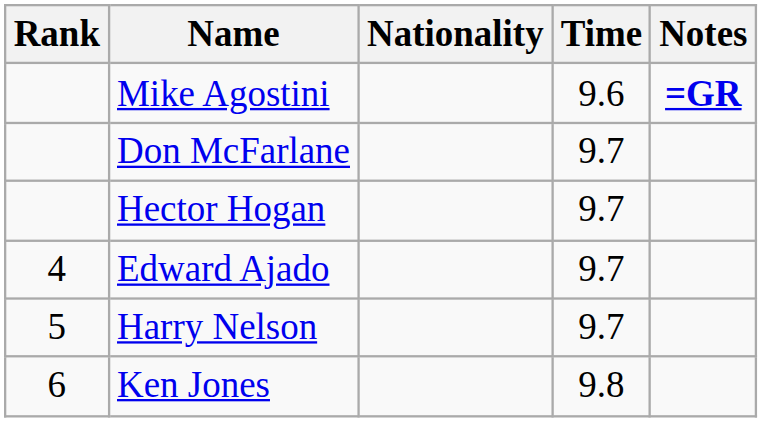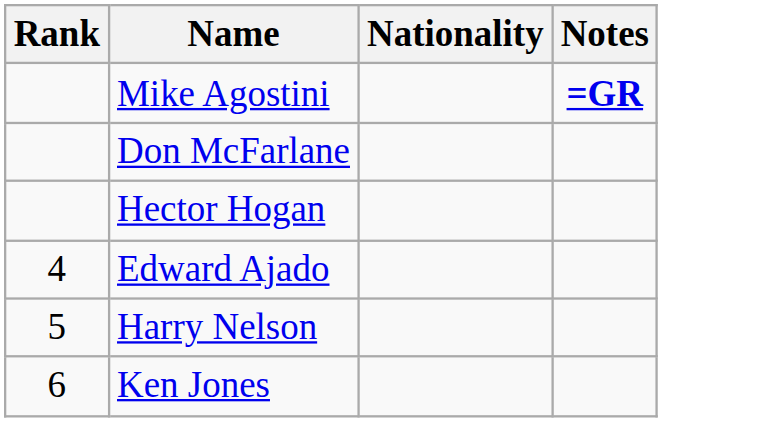- column: Time | 9.6 | 9.7 | 9.7 | 9.7 | 9.7 | 9.8
